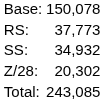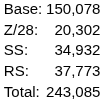rows swapped: RS: <-> Z/28:
